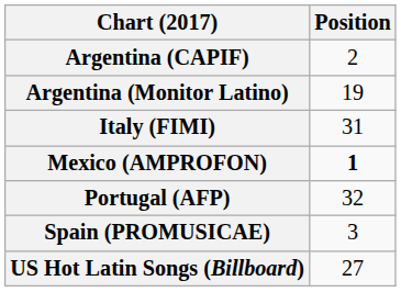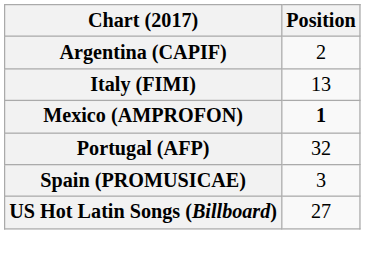- row: Argentina (Monitor Latino) | 19
Italy (FIMI) | Position: 31 -> 13
